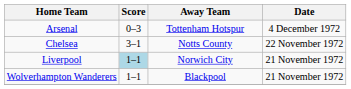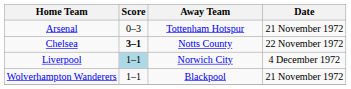Arsenal | Date: 4 December 1972 -> 21 November 1972
Chelsea | Score: normal -> bold
Liverpool | Date: 21 November 1972 -> 4 December 1972
